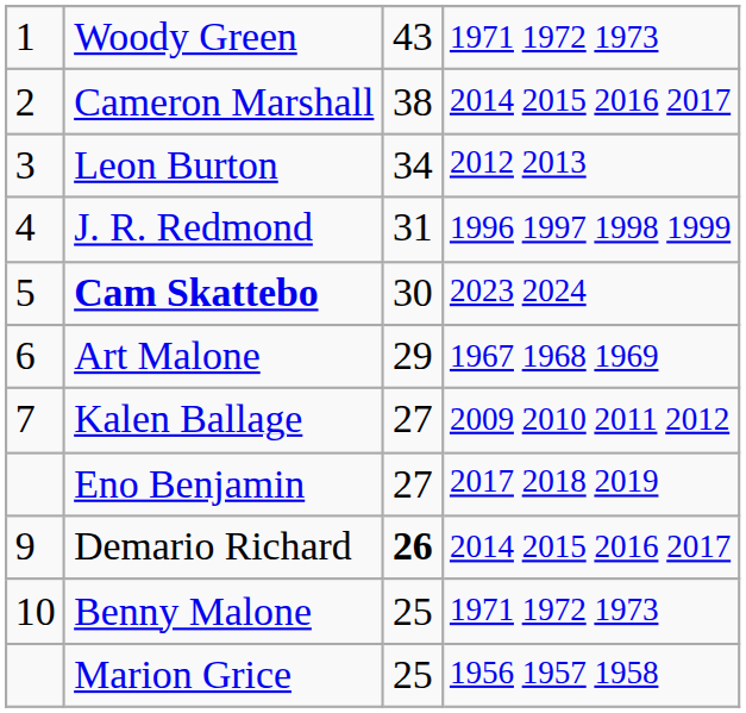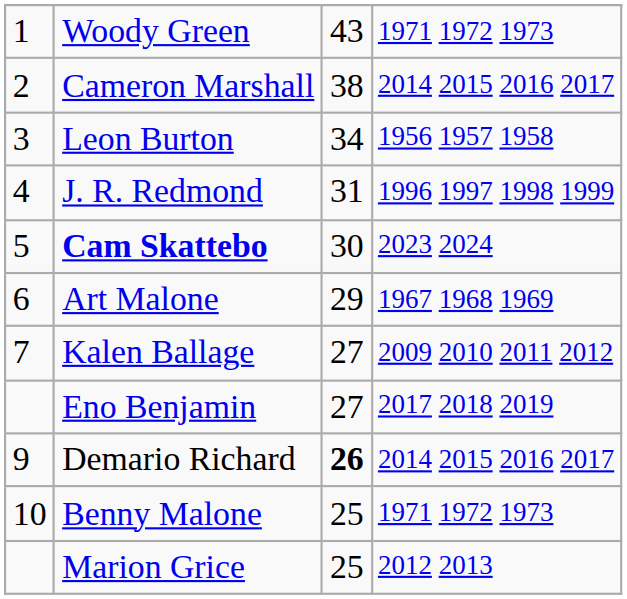Leon Burton | column 4: 2012 2013 -> 1956 1957 1958
Marion Grice | column 4: 1956 1957 1958 -> 2012 2013
